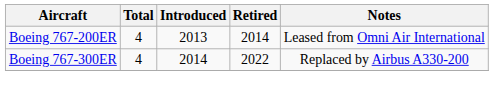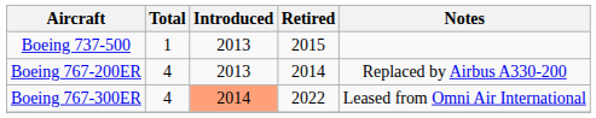+ row: Boeing 737-500 | 1 | 2013 | 2015
Boeing 767-200ER | Notes: Leased from Omni Air International -> Replaced by Airbus A330-200
Boeing 767-300ER | Introduced: no background -> lightsalmon background
Boeing 767-300ER | Notes: Replaced by Airbus A330-200 -> Leased from Omni Air International
